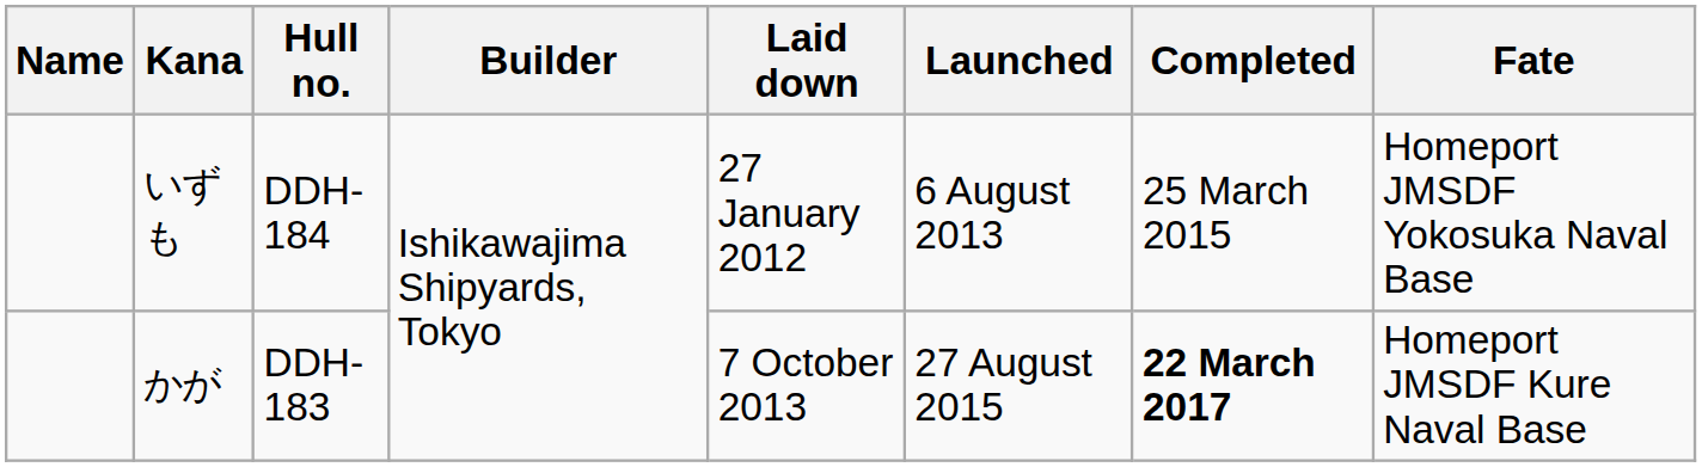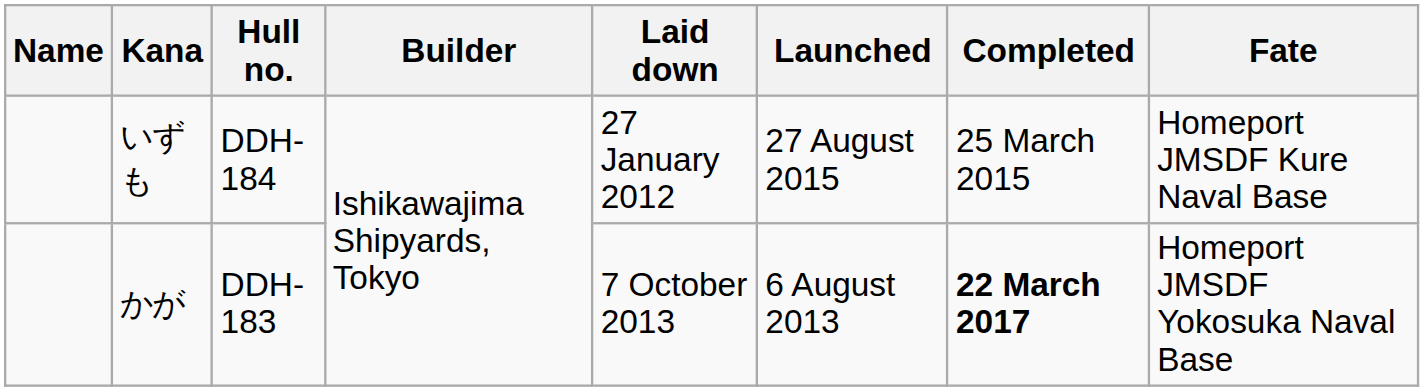いずも | Launched: 6 August 2013 -> 27 August 2015
いずも | Fate: Homeport JMSDF Yokosuka Naval Base -> Homeport JMSDF Kure Naval Base
かが | Launched: 27 August 2015 -> 6 August 2013
かが | Fate: Homeport JMSDF Kure Naval Base -> Homeport JMSDF Yokosuka Naval Base
